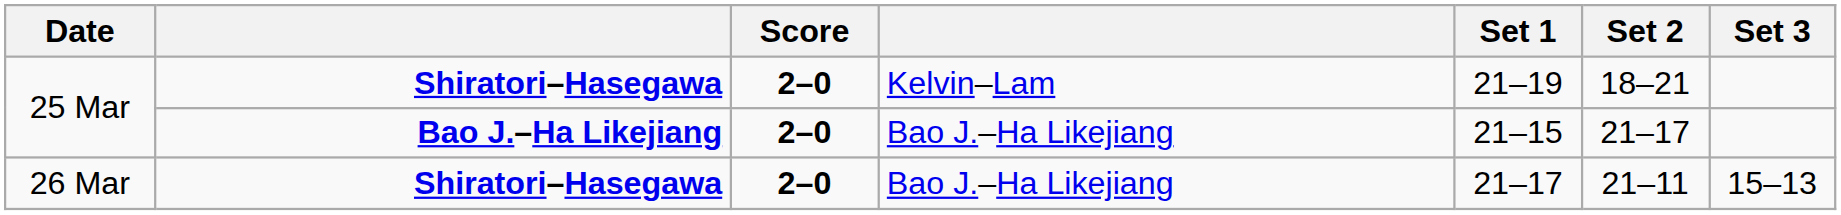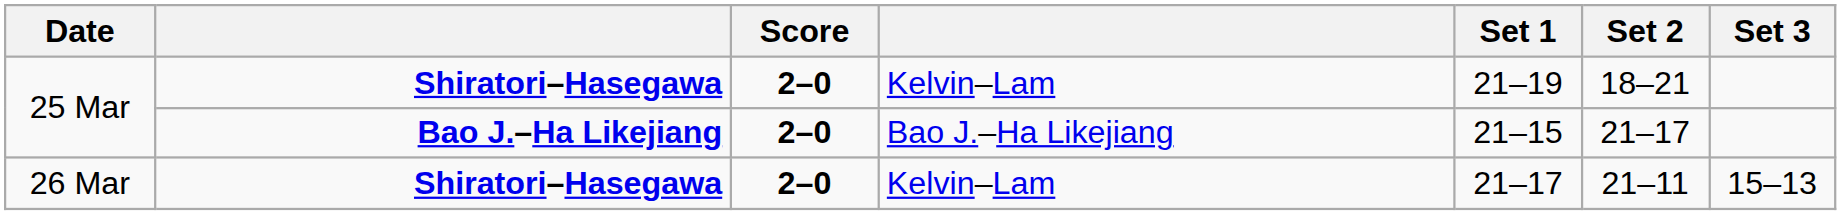26 Mar | column 4: Bao J.–Ha Likejiang -> Kelvin–Lam
